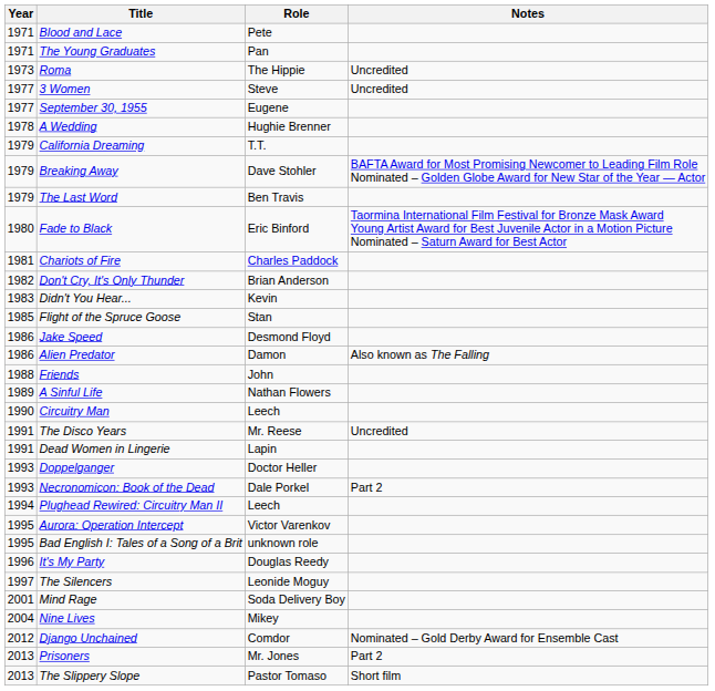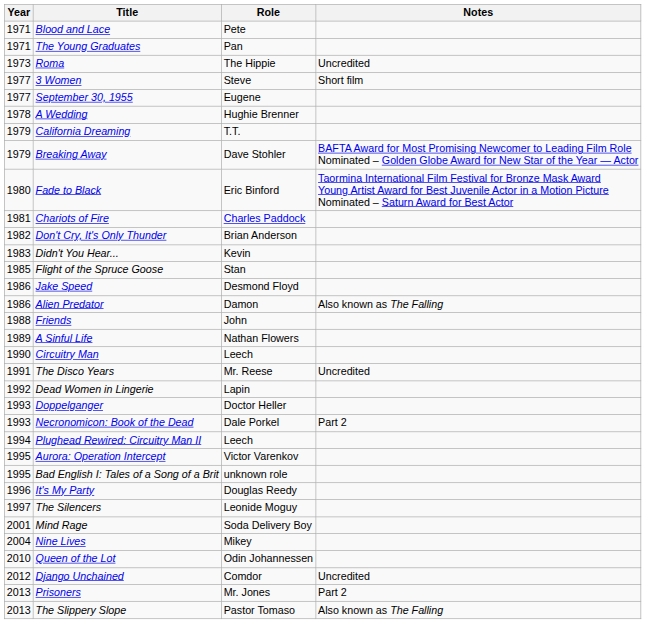3 Women | Notes: Uncredited -> Short film
- row: 1979 | The Last Word | Ben Travis
Dead Women in Lingerie | Year: 1991 -> 1992
+ row: 2010 | Queen of the Lot | Odin Johannessen
Django Unchained | Notes: Nominated – Gold Derby Award for Ensemble Cast -> Uncredited
The Slippery Slope | Notes: Short film -> Also known as The Falling
